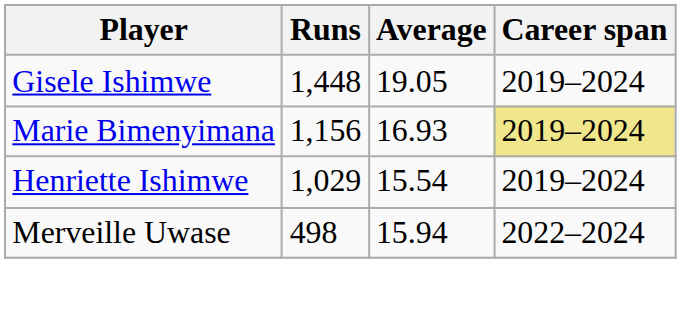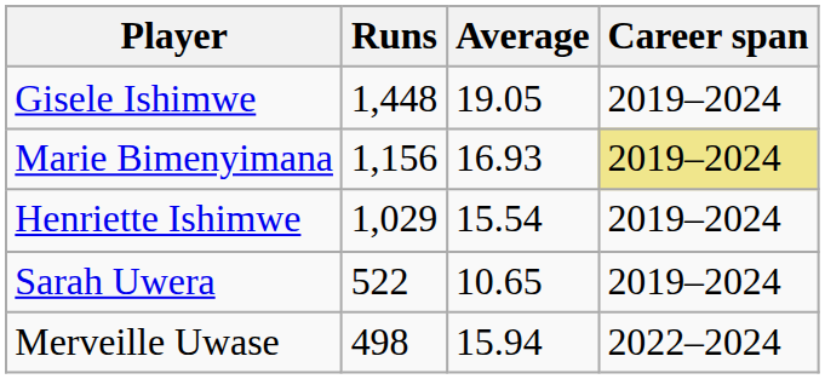+ row: Sarah Uwera | 522 | 10.65 | 2019–2024
